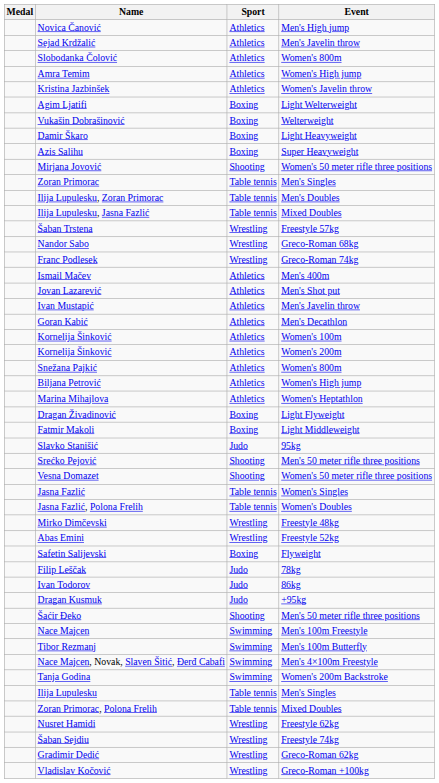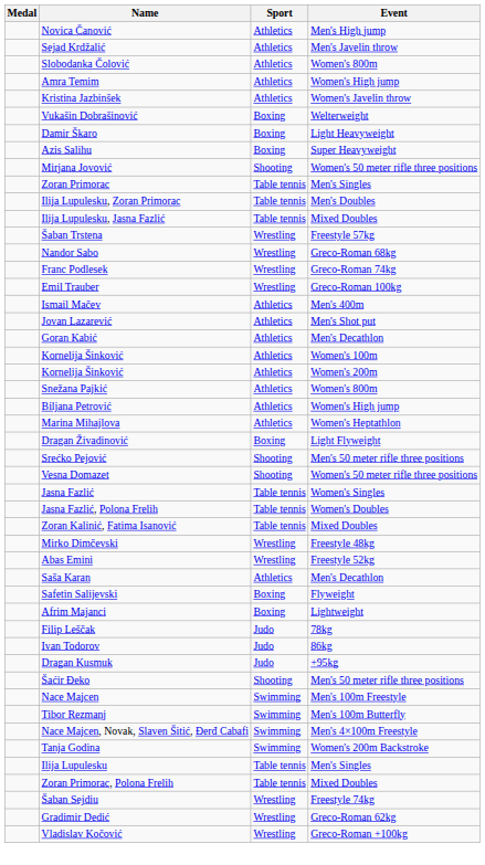- row: Agim Ljatifi | Boxing | Light Welterweight
+ row: Emil Trauber | Wrestling | Greco-Roman 100kg
- row: Ivan Mustapić | Athletics | Men's Javelin throw
- row: Fatmir Makoli | Boxing | Light Middleweight
- row: Slavko Stanišić | Judo | 95kg
+ row: Zoran Kalinić, Fatima Isanović | Table tennis | Mixed Doubles
+ row: Saša Karan | Athletics | Men's Decathlon
+ row: Afrim Majanci | Boxing | Lightweight
- row: Nusret Hamidi | Wrestling | Freestyle 62kg
